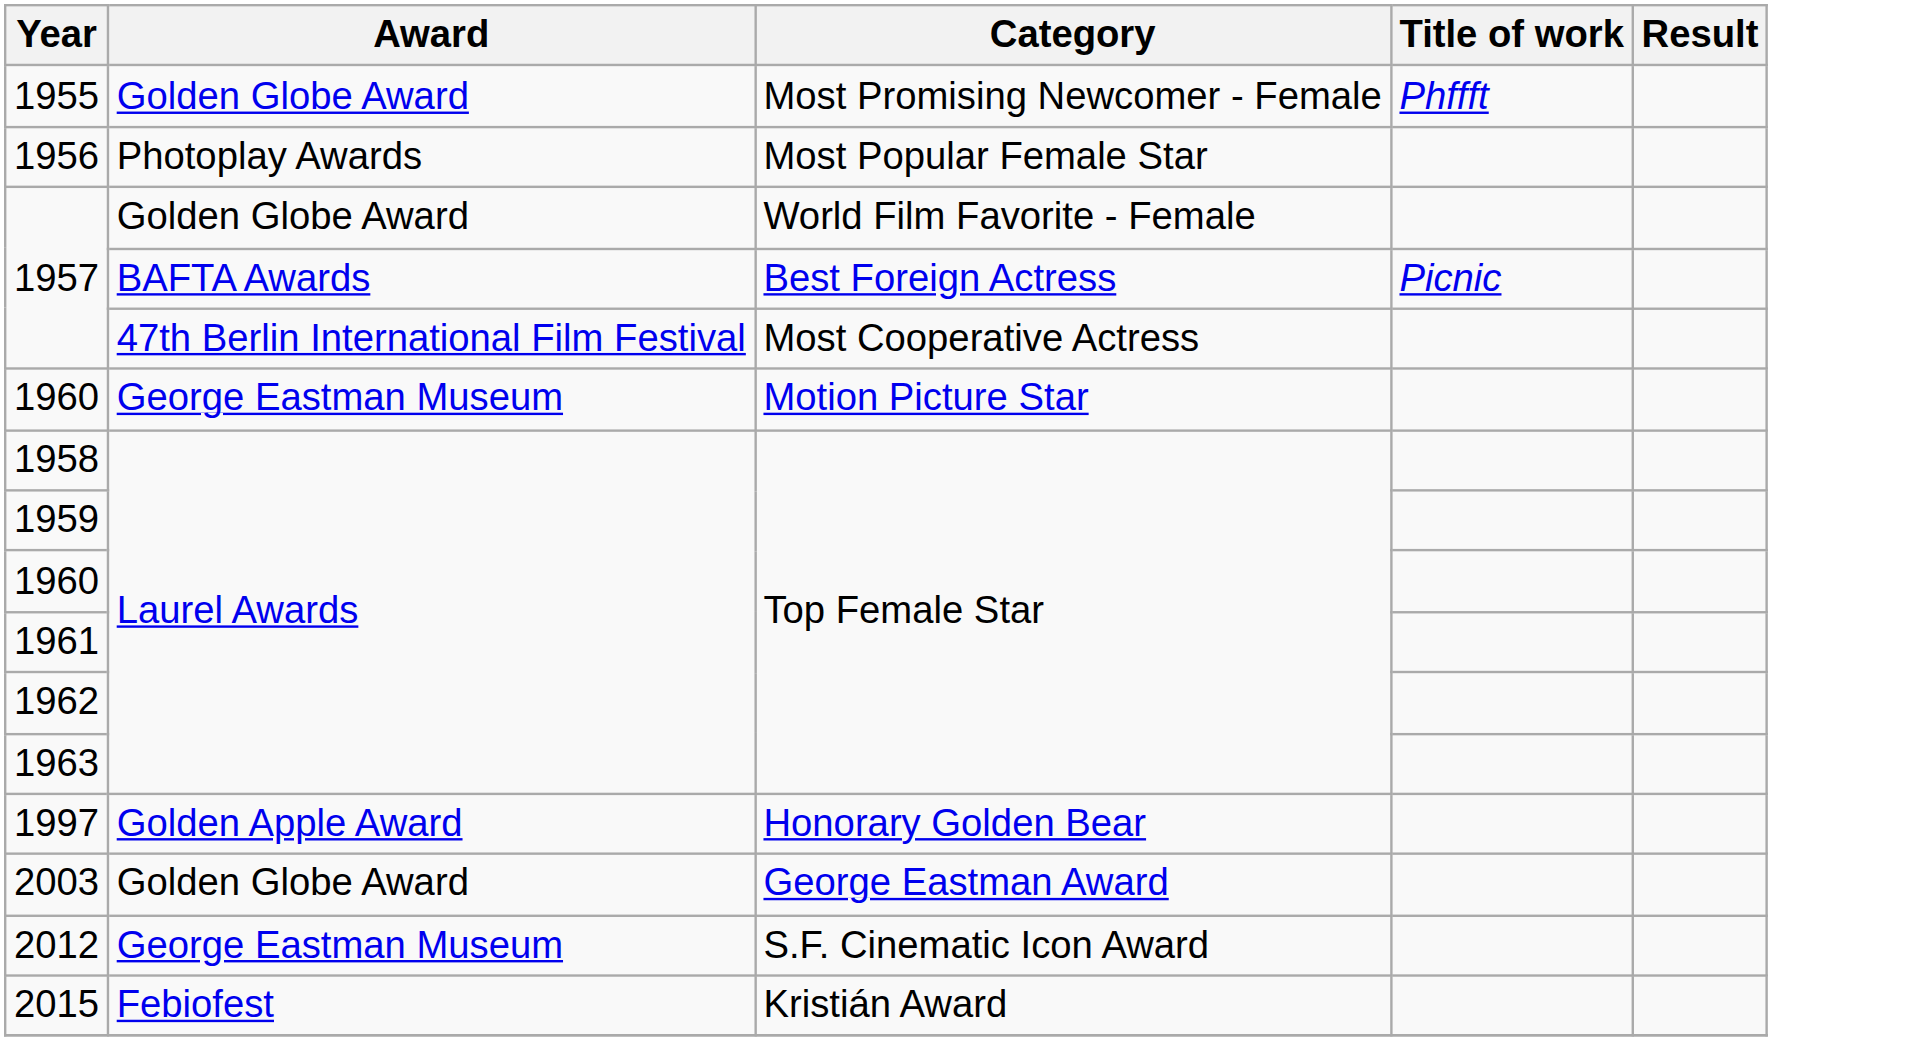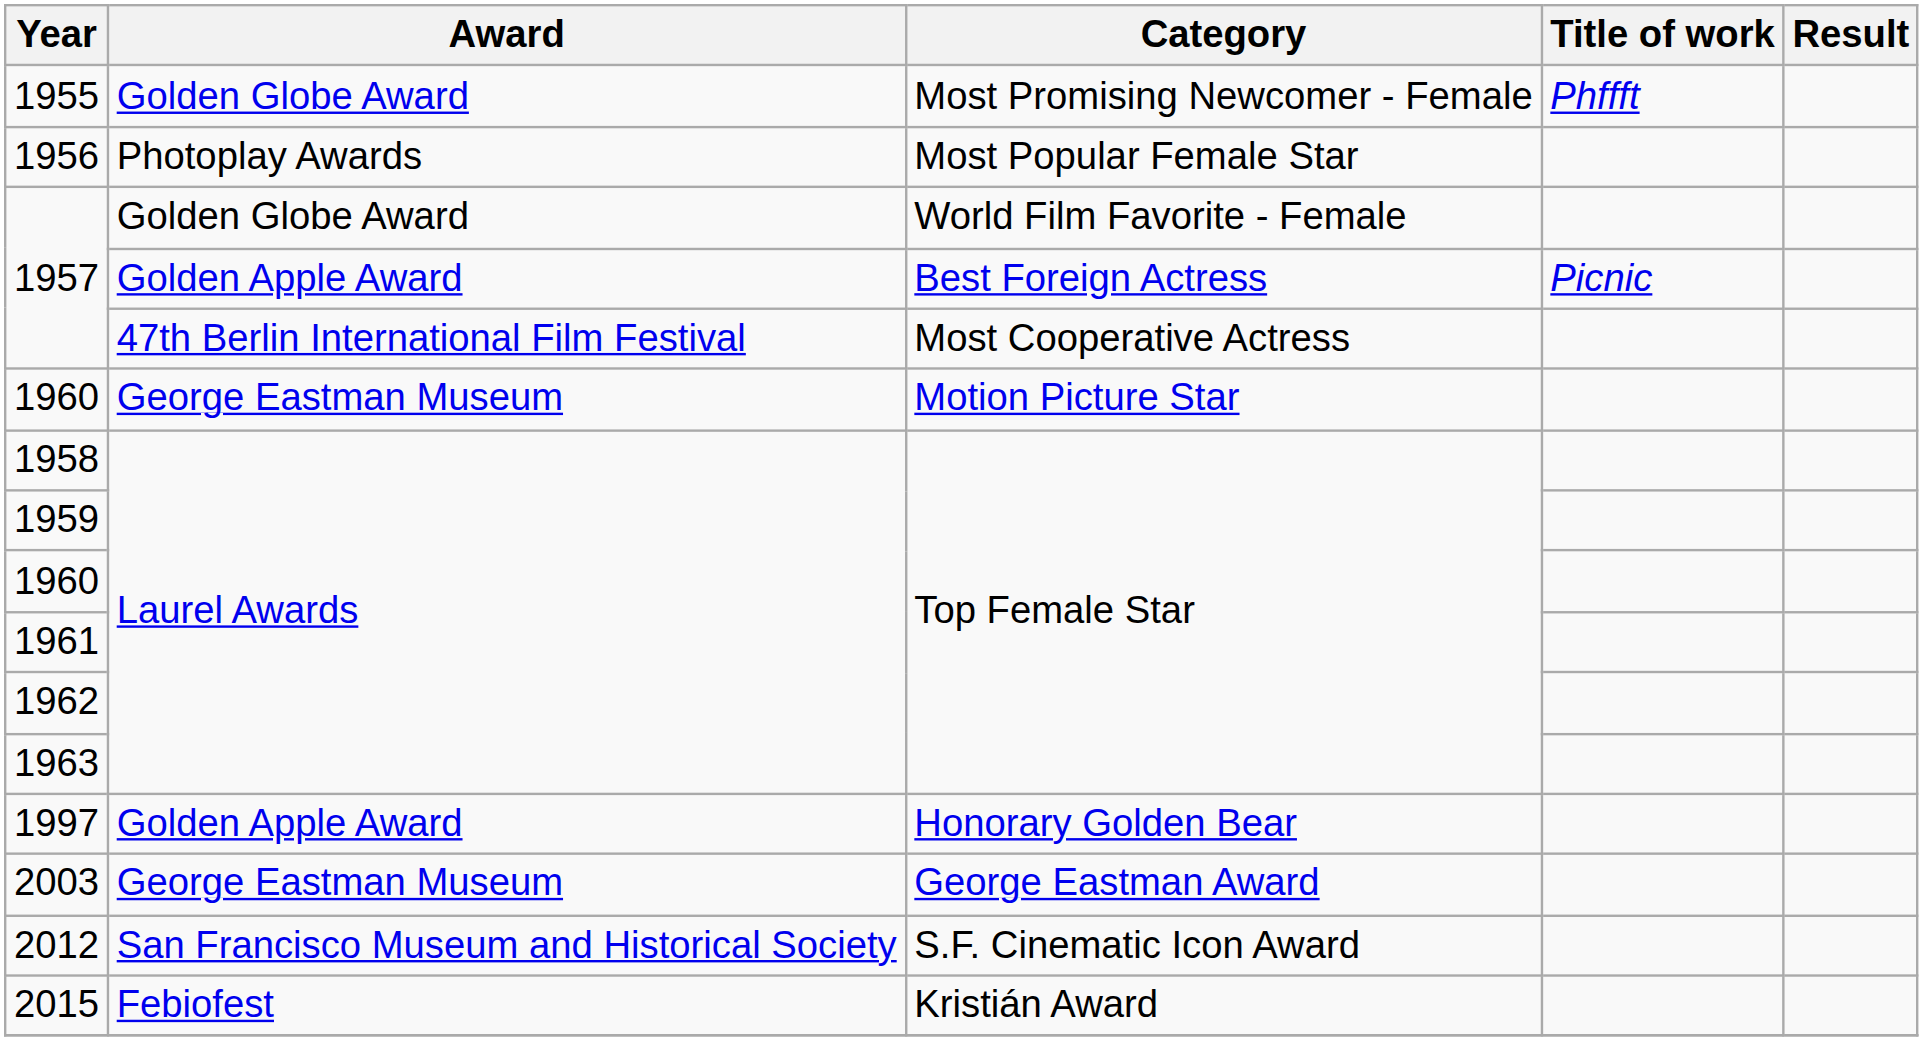1957 / Best Foreign Actress | Award: BAFTA Awards -> Golden Apple Award
2003 | Award: Golden Globe Award -> George Eastman Museum
2012 | Award: George Eastman Museum -> San Francisco Museum and Historical Society
